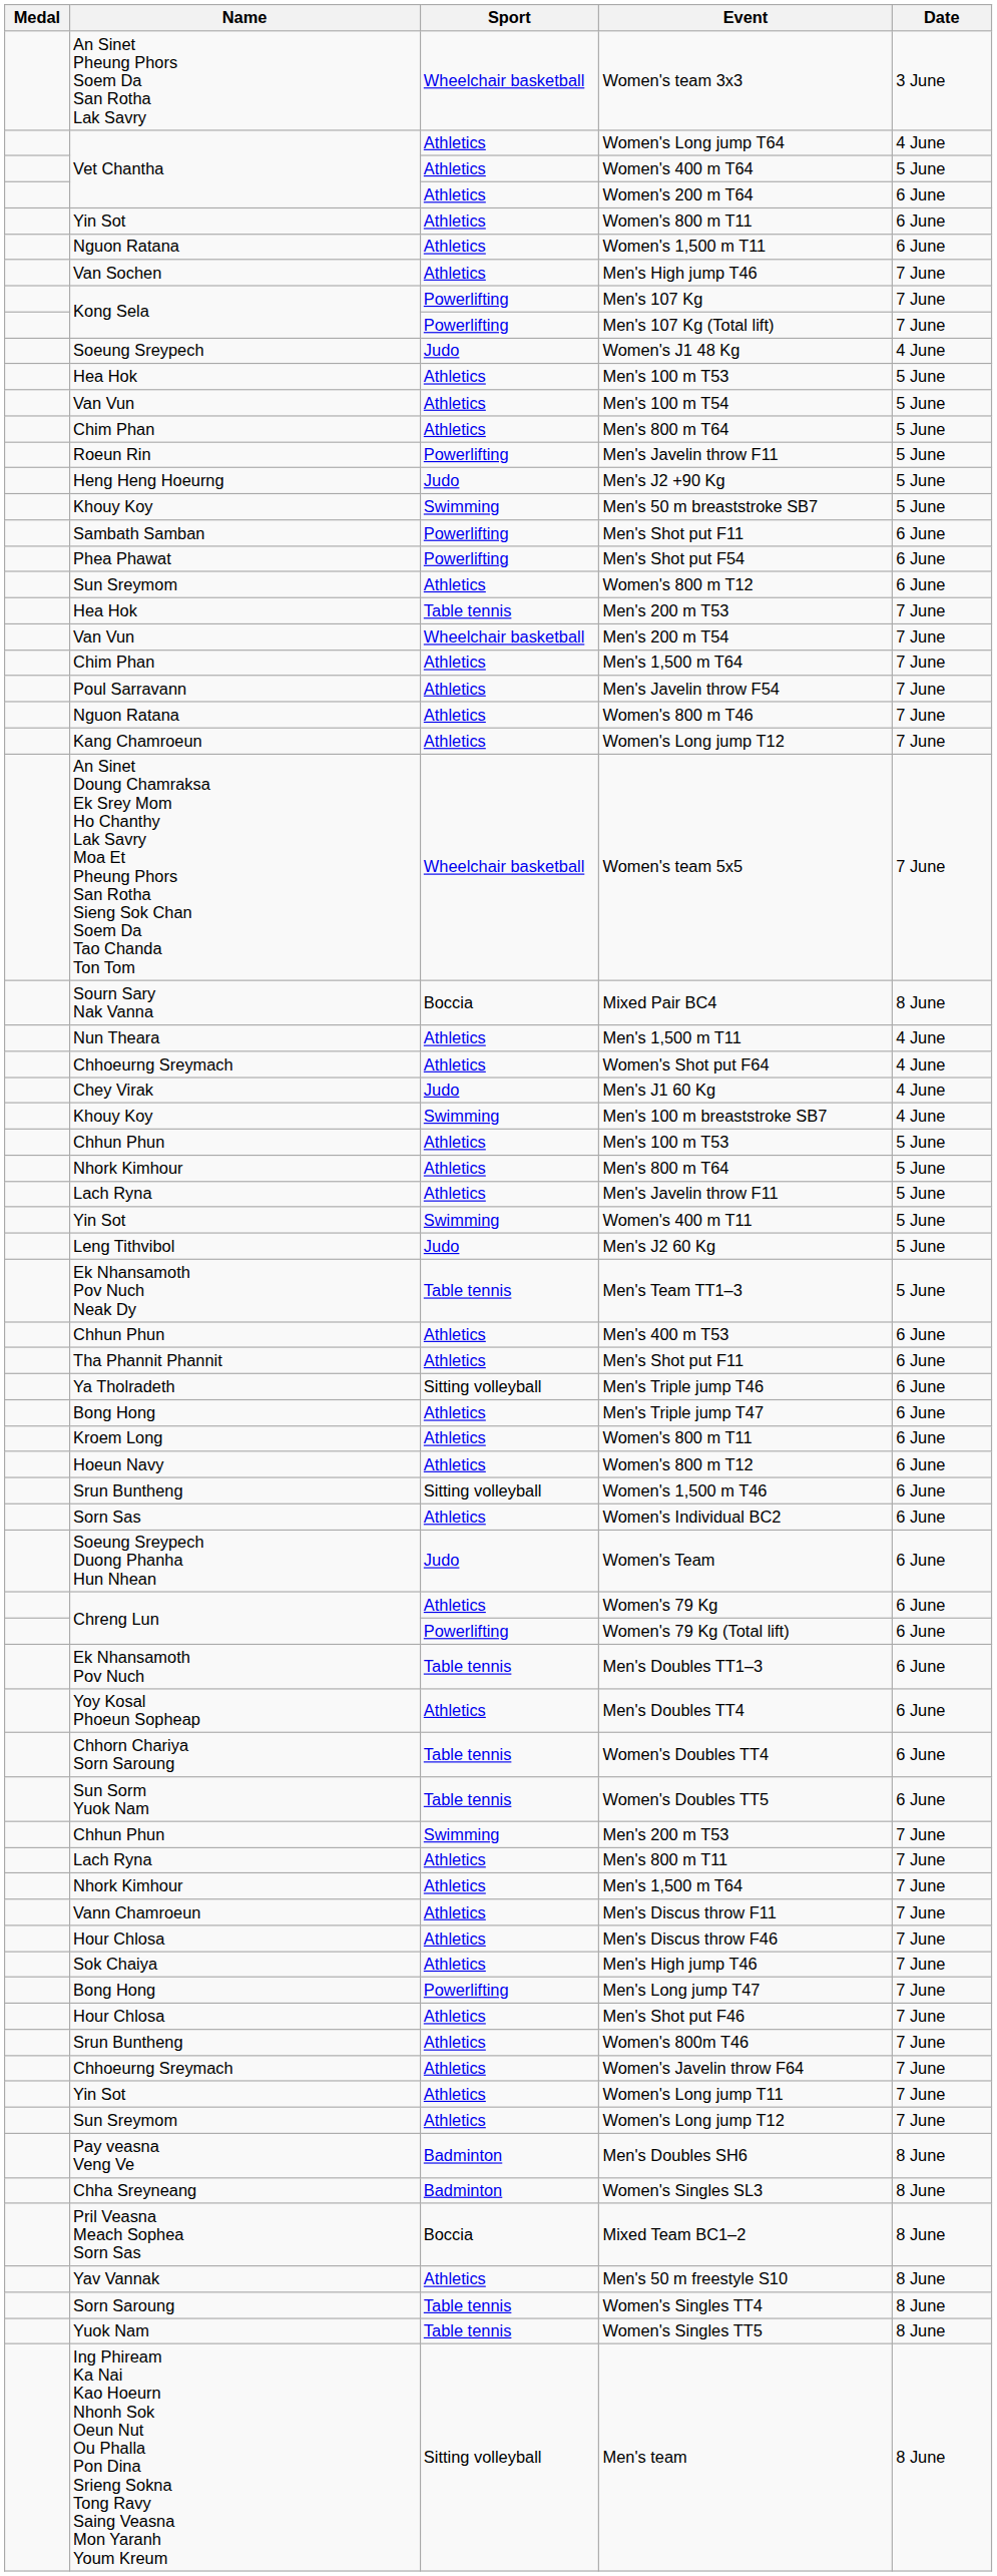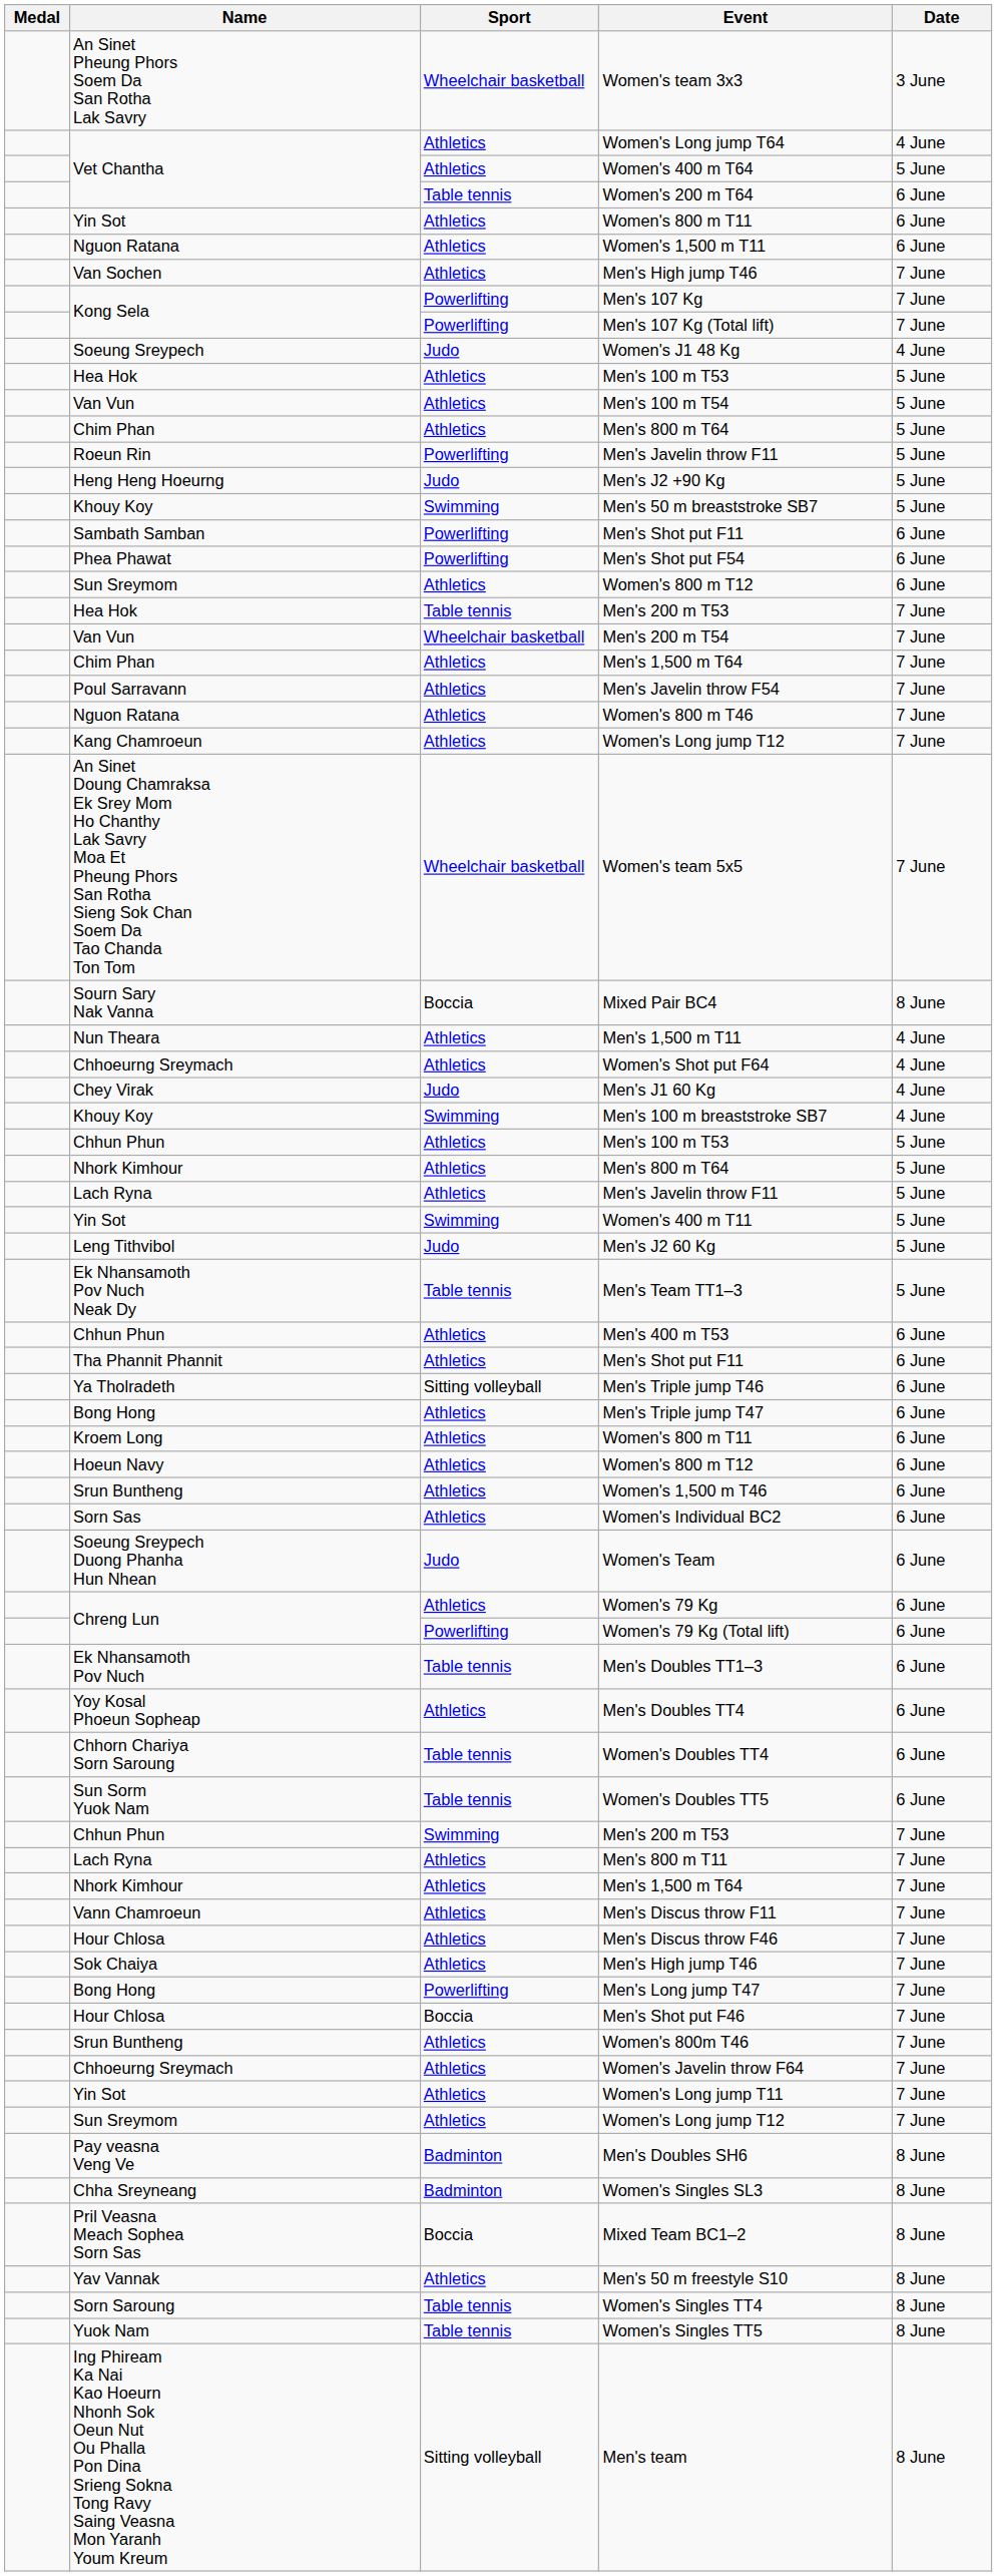Women's 200 m T64 | Sport: Athletics -> Table tennis
Women's 1,500 m T46 | Sport: Sitting volleyball -> Athletics
Men's Shot put F46 | Sport: Athletics -> Boccia
